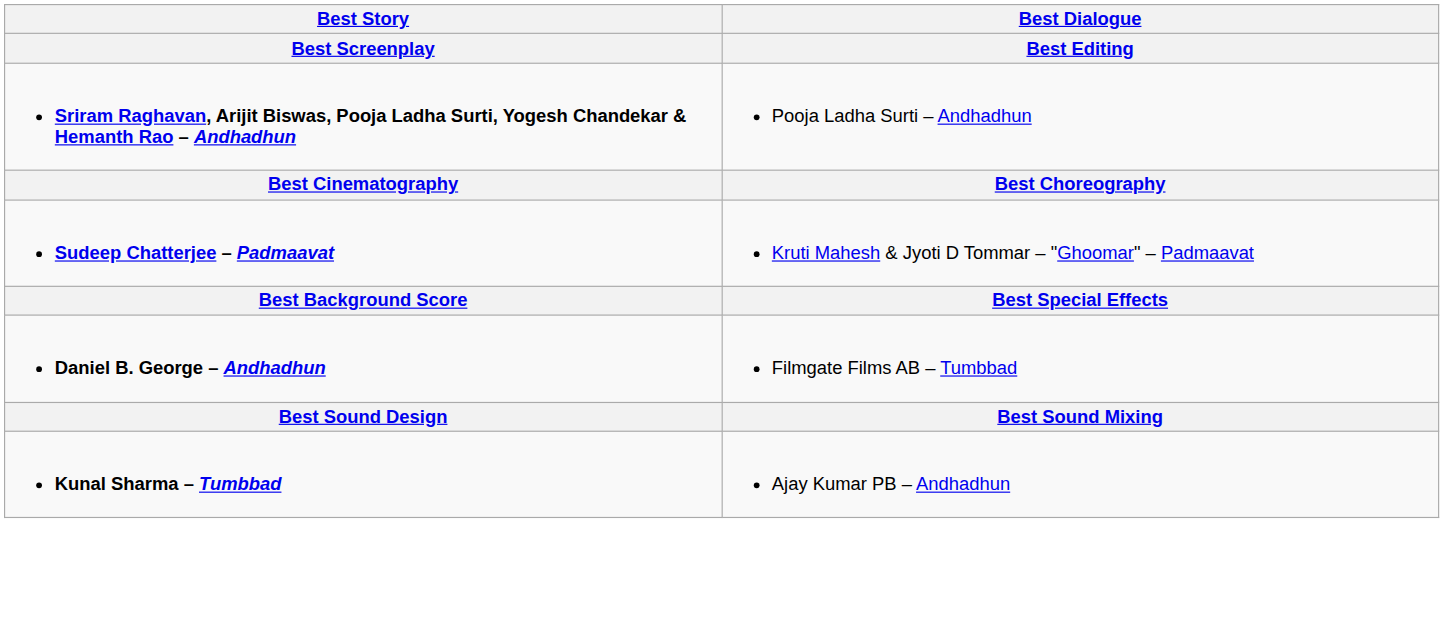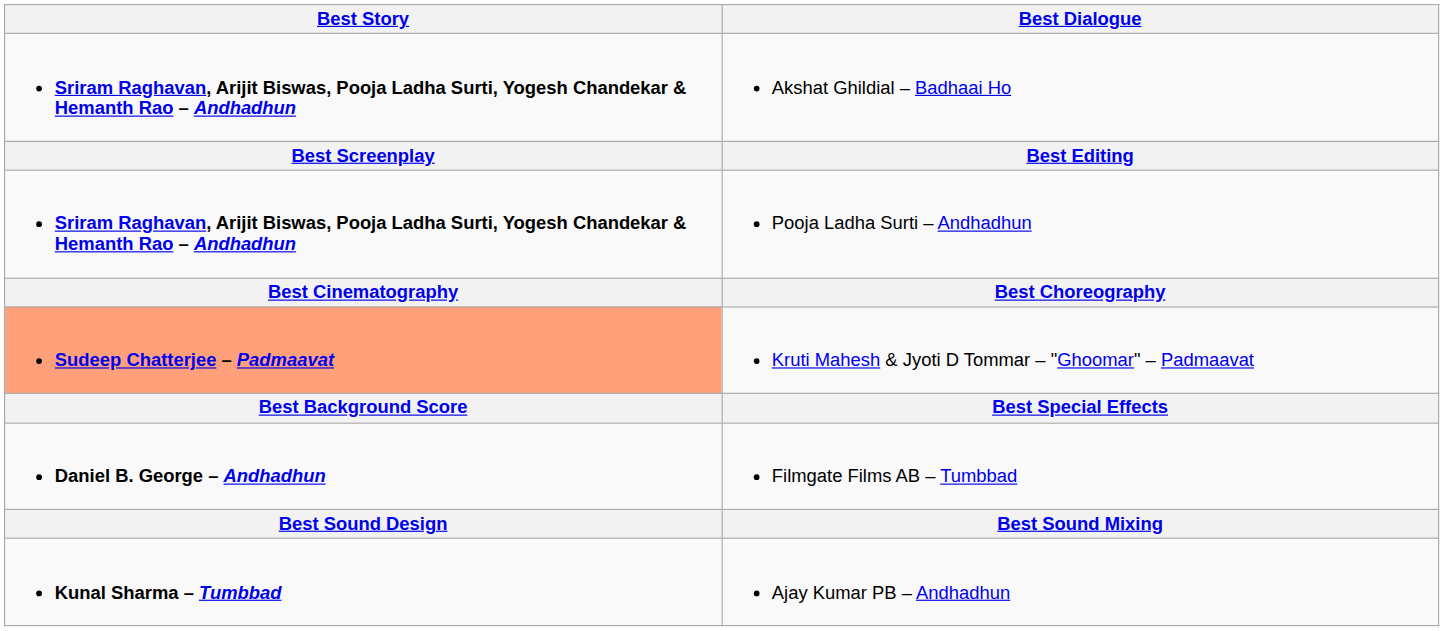+ row: Sriram Raghavan, Arijit Biswas, Pooja Ladha Surti, Yogesh Chandekar & Hemanth Rao – Andhadhun | Akshat Ghildial – Badhaai Ho
Kruti Mahesh & Jyoti D Tommar – "Ghoomar" – Padmaavat | Best Story: no background -> lightsalmon background
